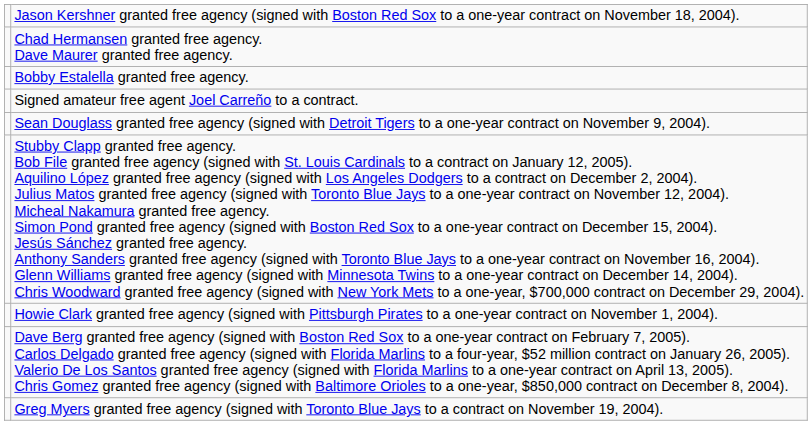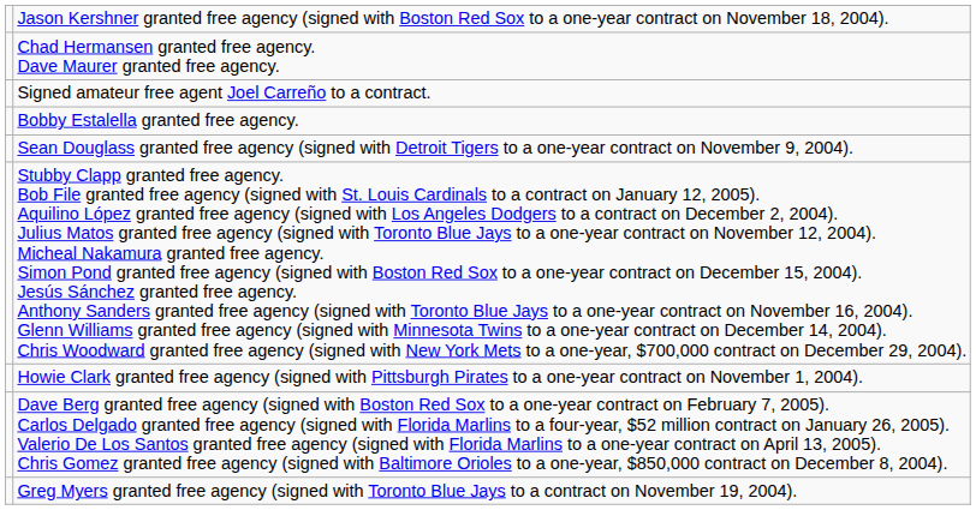rows swapped: Bobby Estalella granted free agency. <-> Signed amateur free agent Joel Carreño to a contract.
